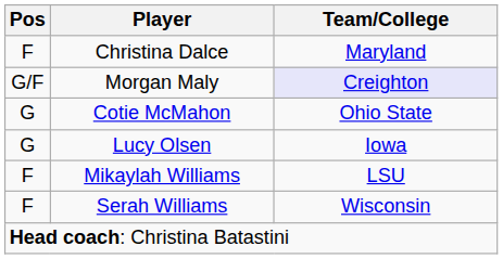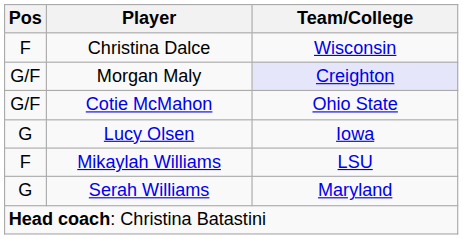Christina Dalce | Team/College: Maryland -> Wisconsin
Cotie McMahon | Pos: G -> G/F
Serah Williams | Pos: F -> G
Serah Williams | Team/College: Wisconsin -> Maryland
